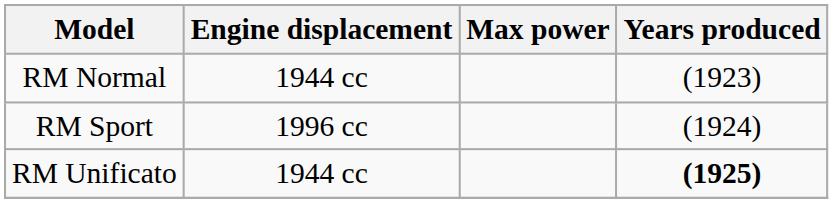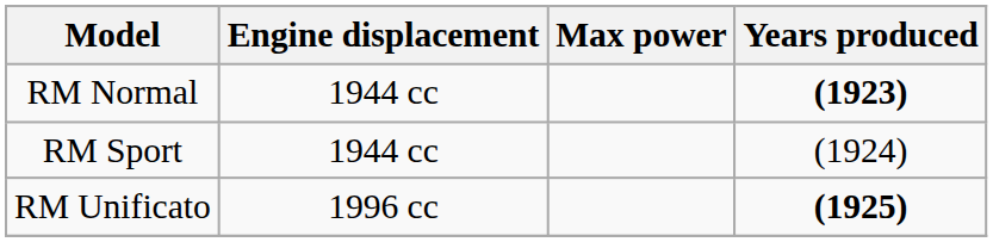RM Normal | Years produced: normal -> bold
RM Sport | Engine displacement: 1996 cc -> 1944 cc
RM Unificato | Engine displacement: 1944 cc -> 1996 cc
